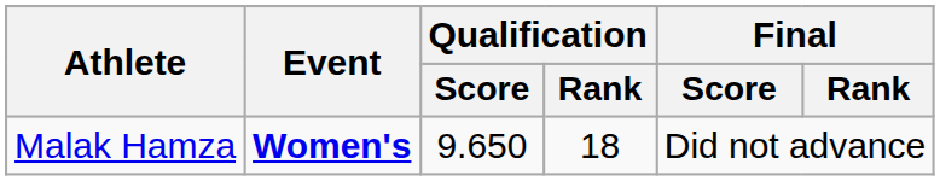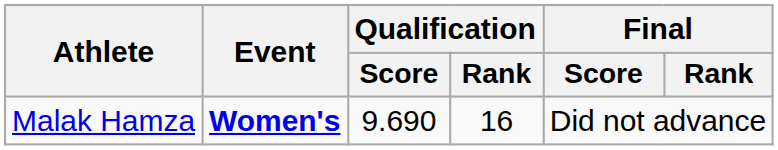Malak Hamza | Qualification / Score: 9.650 -> 9.690
Malak Hamza | Qualification / Rank: 18 -> 16
